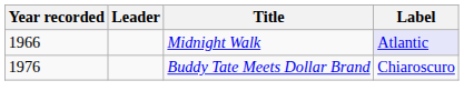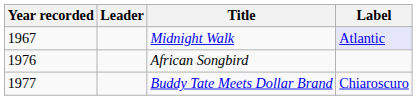Midnight Walk | Year recorded: 1966 -> 1967
+ row: 1976 | African Songbird
Buddy Tate Meets Dollar Brand | Year recorded: 1976 -> 1977
